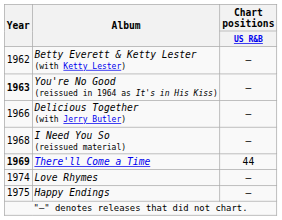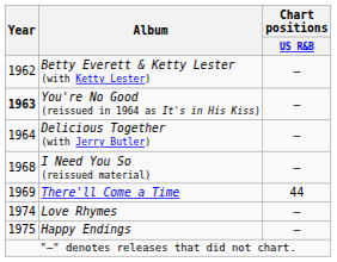Delicious Together (with Jerry Butler) | Year: 1966 -> 1964
There'll Come a Time | Year: bold -> normal
